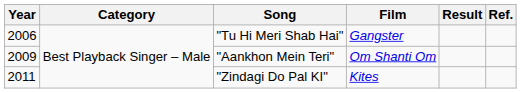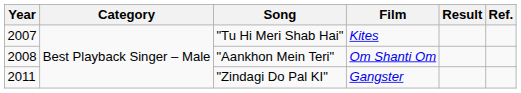"Tu Hi Meri Shab Hai" | Year: 2006 -> 2007
"Tu Hi Meri Shab Hai" | Film: Gangster -> Kites
"Aankhon Mein Teri" | Year: 2009 -> 2008
"Zindagi Do Pal KI" | Film: Kites -> Gangster
